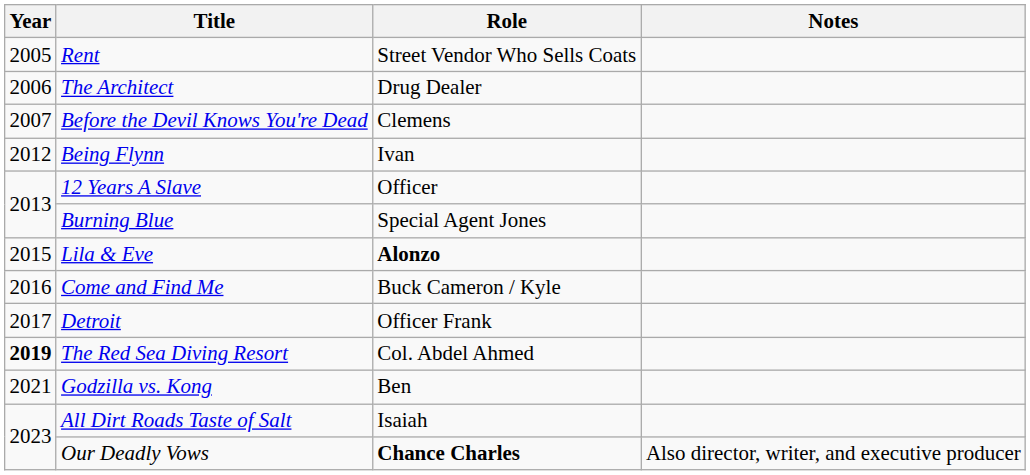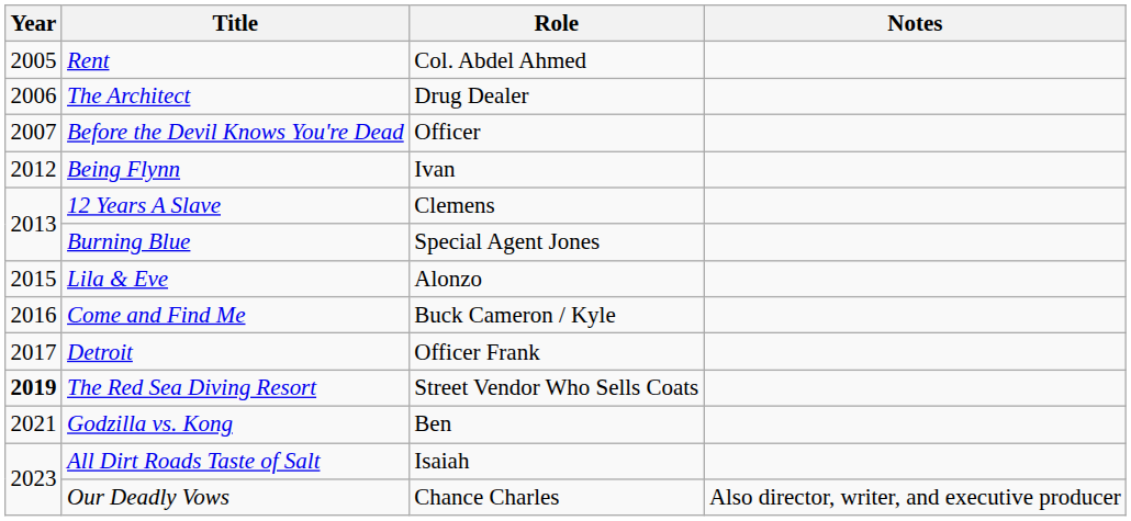Rent | Role: Street Vendor Who Sells Coats -> Col. Abdel Ahmed
Before the Devil Knows You're Dead | Role: Clemens -> Officer
12 Years A Slave | Role: Officer -> Clemens
Lila & Eve | Role: bold -> normal
The Red Sea Diving Resort | Role: Col. Abdel Ahmed -> Street Vendor Who Sells Coats
Our Deadly Vows | Role: bold -> normal
